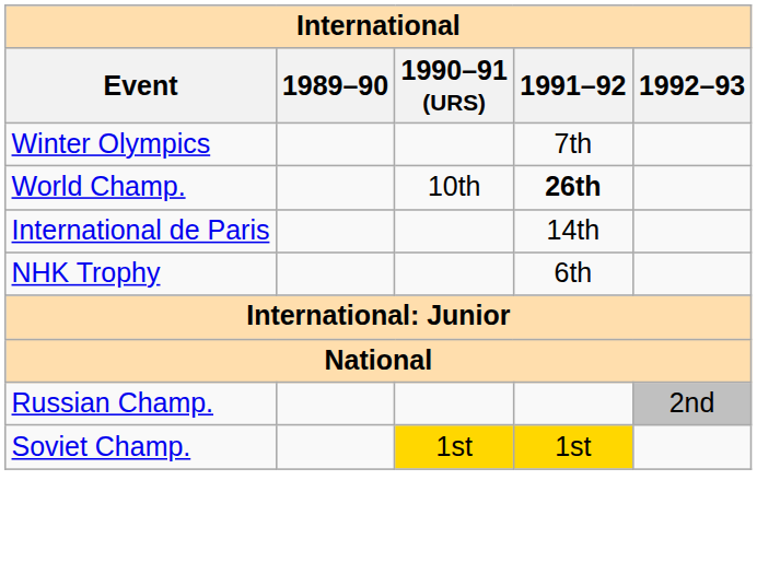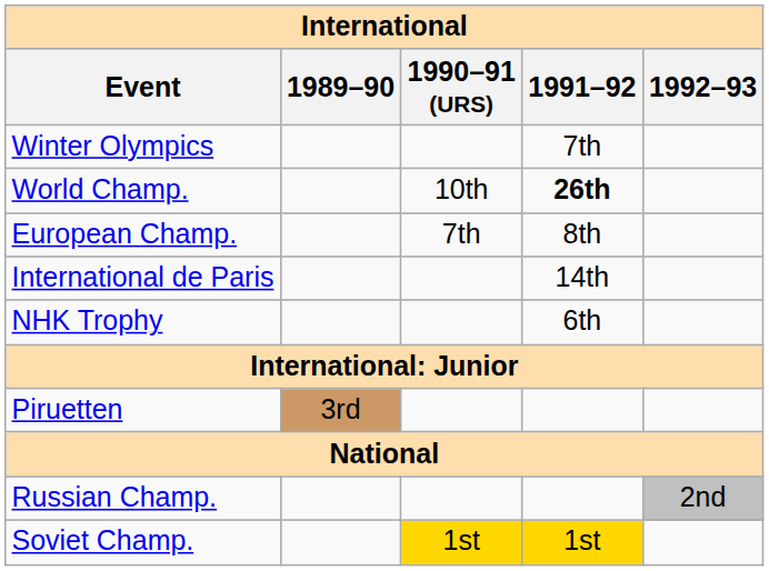+ row: European Champ. | 7th | 8th
+ row: Piruetten | 3rd
